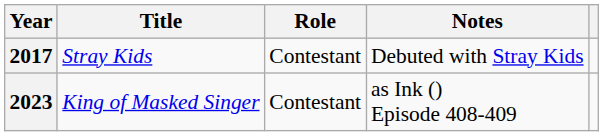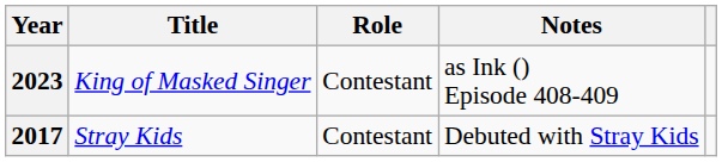rows swapped: 2017 <-> 2023
